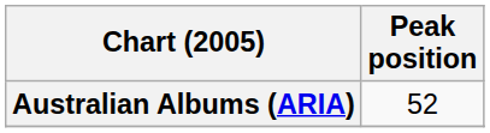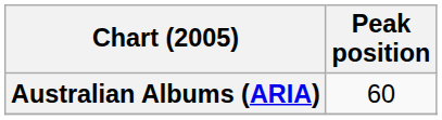Australian Albums (ARIA) | Peak position: 52 -> 60
